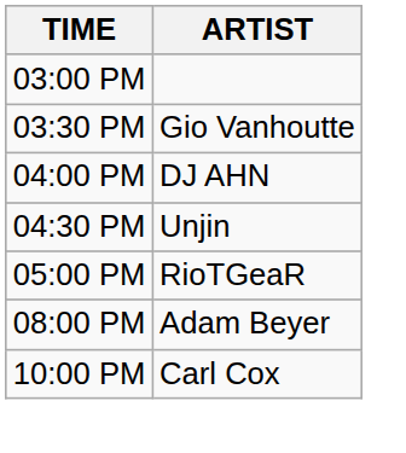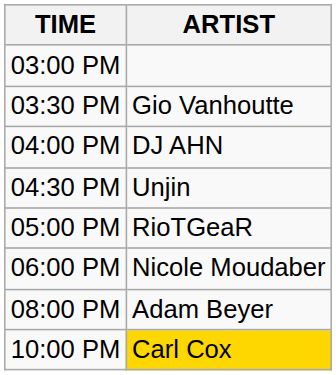+ row: 06:00 PM | Nicole Moudaber
10:00 PM | ARTIST: no background -> gold background
